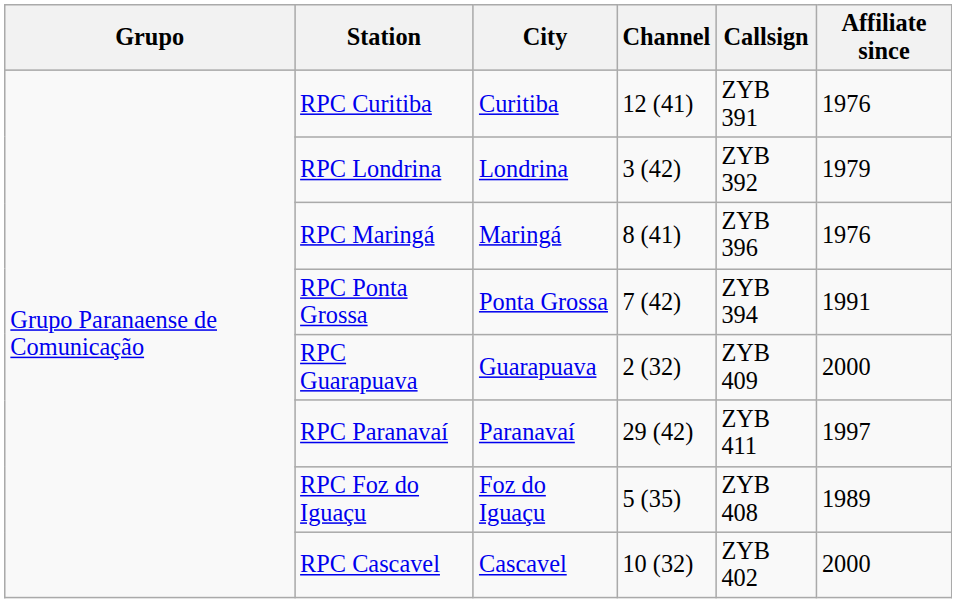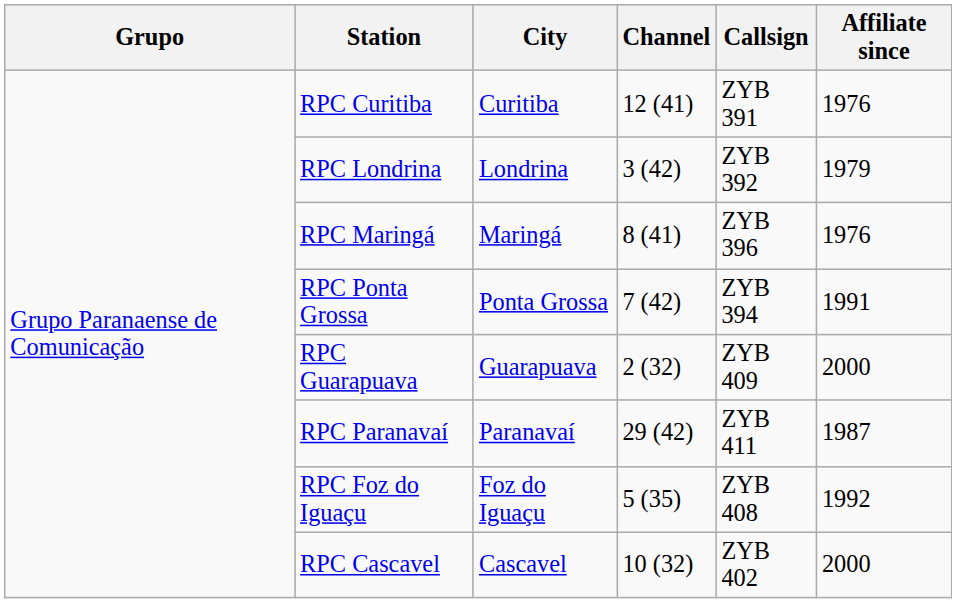RPC Paranavaí | Affiliate since: 1997 -> 1987
RPC Foz do Iguaçu | Affiliate since: 1989 -> 1992
